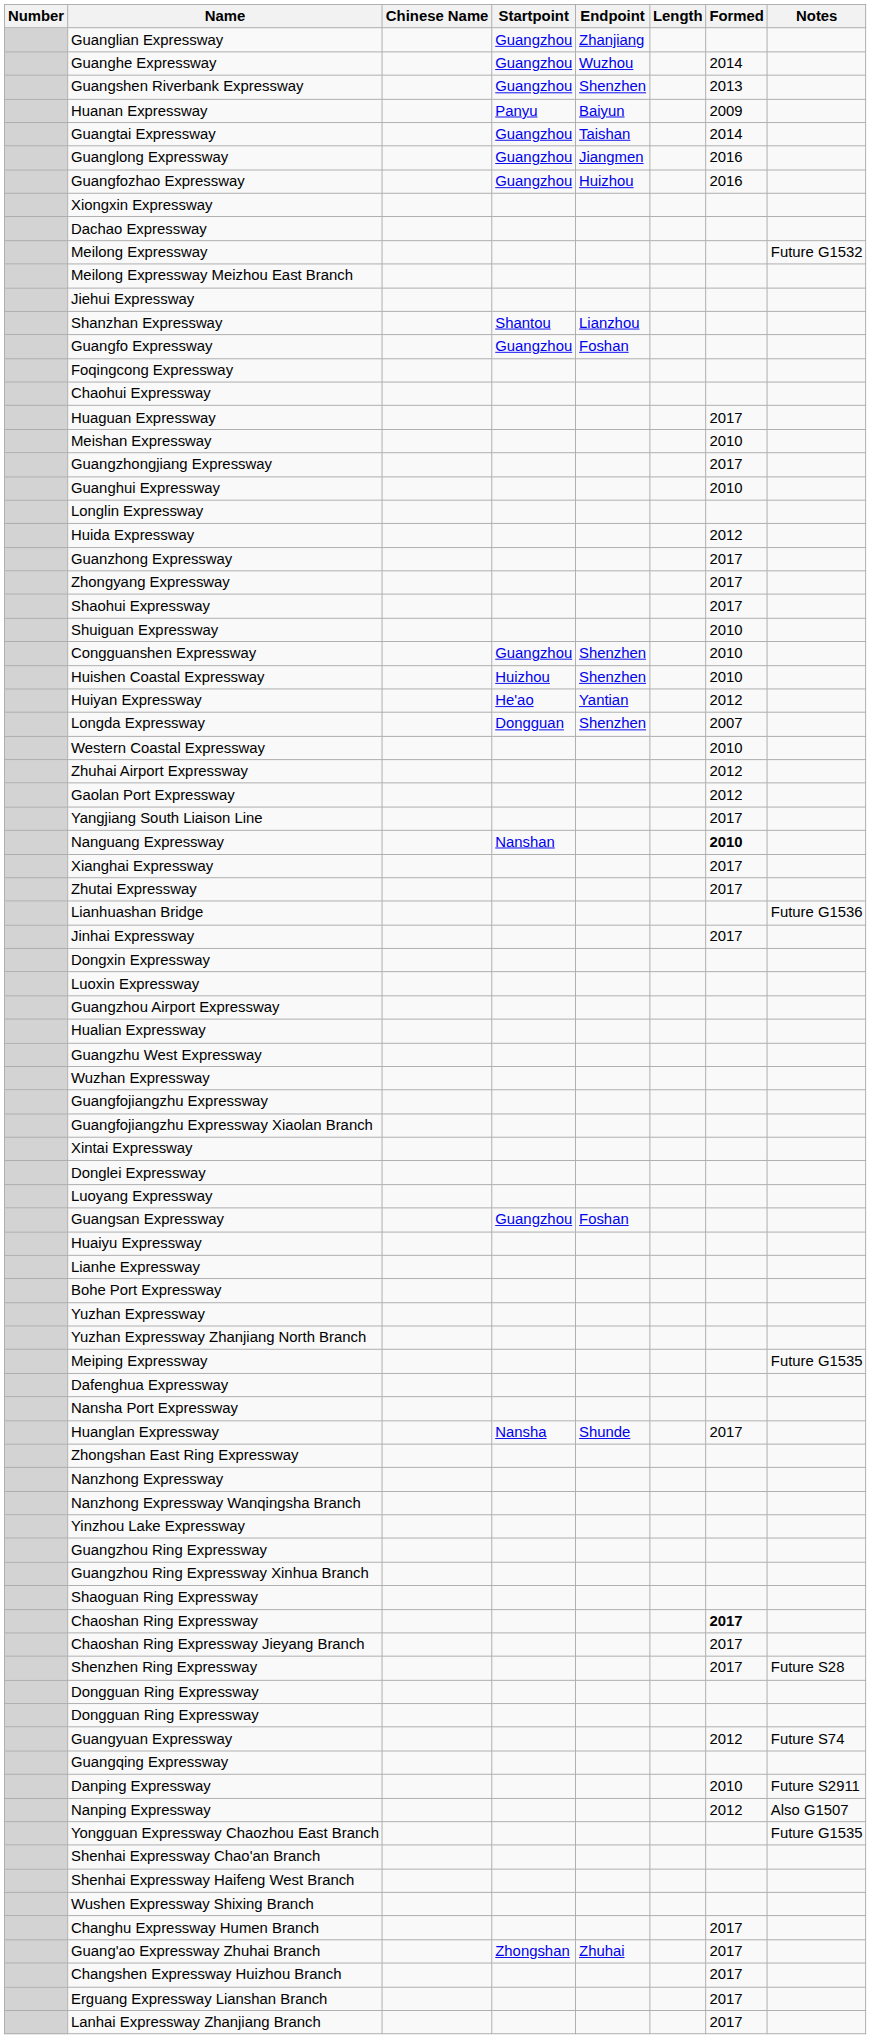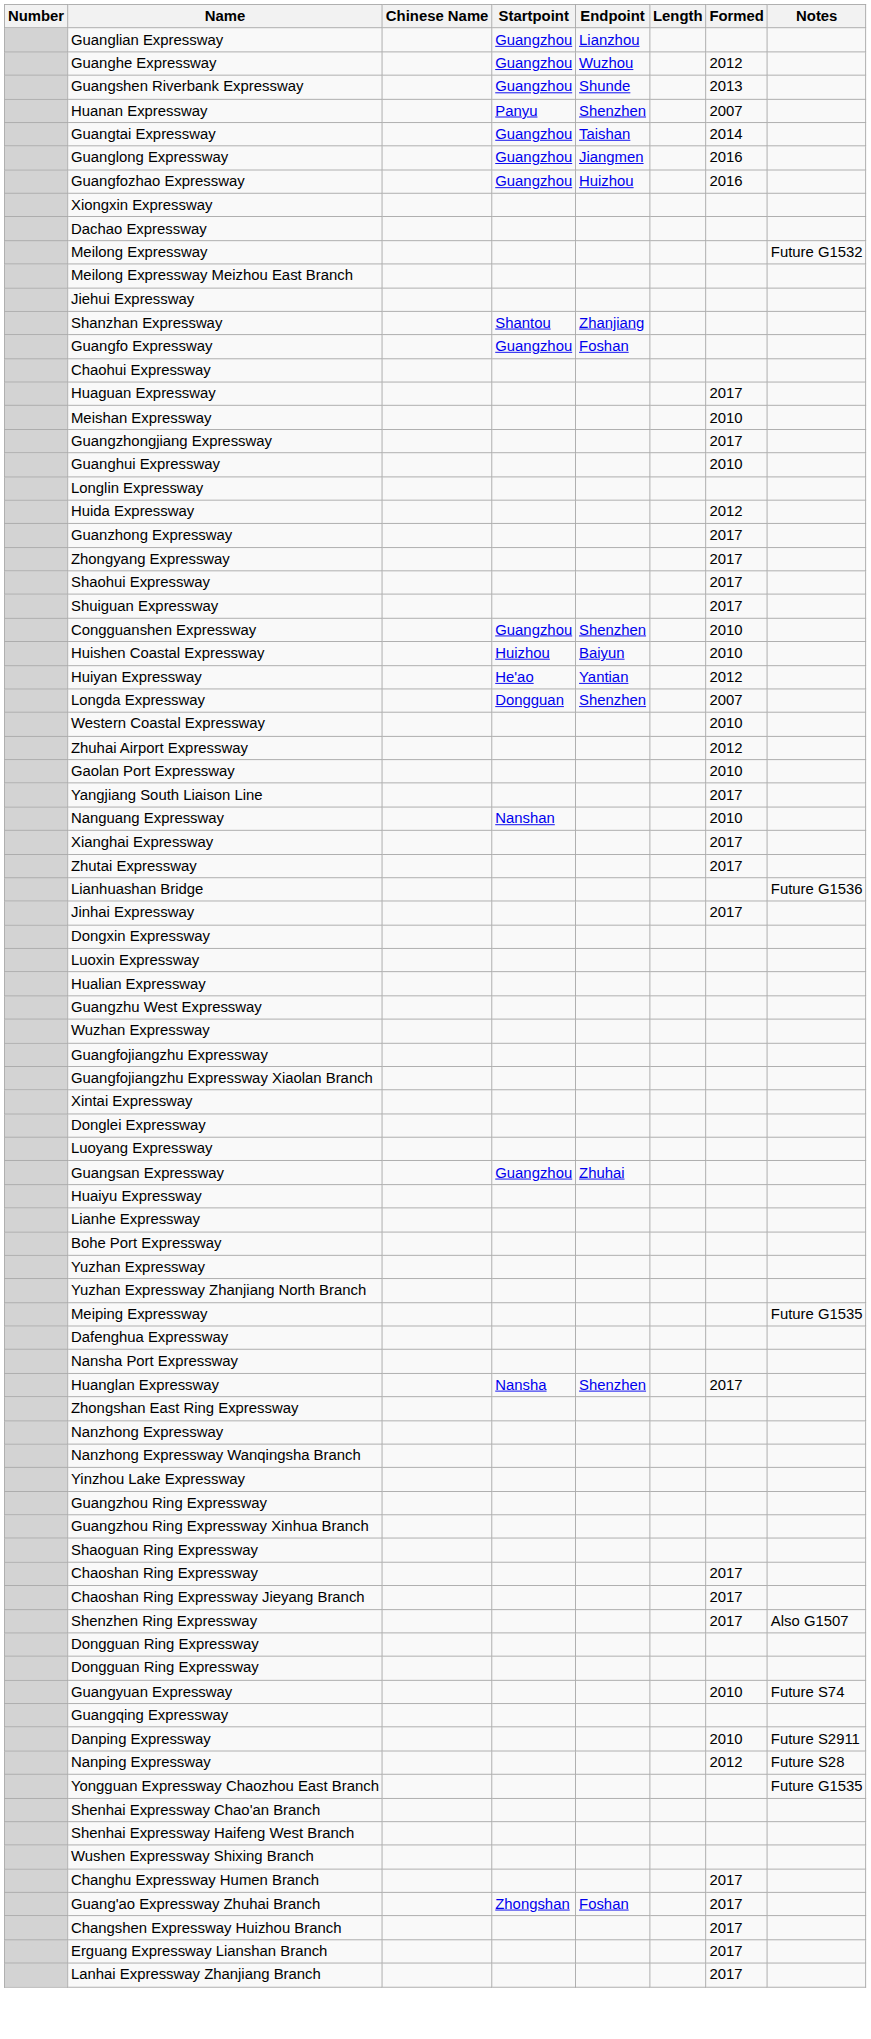Guanglian Expressway | Endpoint: Zhanjiang -> Lianzhou
Guanghe Expressway | Formed: 2014 -> 2012
Guangshen Riverbank Expressway | Endpoint: Shenzhen -> Shunde
Huanan Expressway | Endpoint: Baiyun -> Shenzhen
Huanan Expressway | Formed: 2009 -> 2007
Shanzhan Expressway | Endpoint: Lianzhou -> Zhanjiang
- row: Foqingcong Expressway
Shuiguan Expressway | Formed: 2010 -> 2017
Huishen Coastal Expressway | Endpoint: Shenzhen -> Baiyun
Gaolan Port Expressway | Formed: 2012 -> 2010
Nanguang Expressway | Formed: bold -> normal
- row: Guangzhou Airport Expressway
Guangsan Expressway | Endpoint: Foshan -> Zhuhai
Huanglan Expressway | Endpoint: Shunde -> Shenzhen
Chaoshan Ring Expressway | Formed: bold -> normal
Shenzhen Ring Expressway | Notes: Future S28 -> Also G1507
Guangyuan Expressway | Formed: 2012 -> 2010
Nanping Expressway | Notes: Also G1507 -> Future S28
Guang'ao Expressway Zhuhai Branch | Endpoint: Zhuhai -> Foshan
